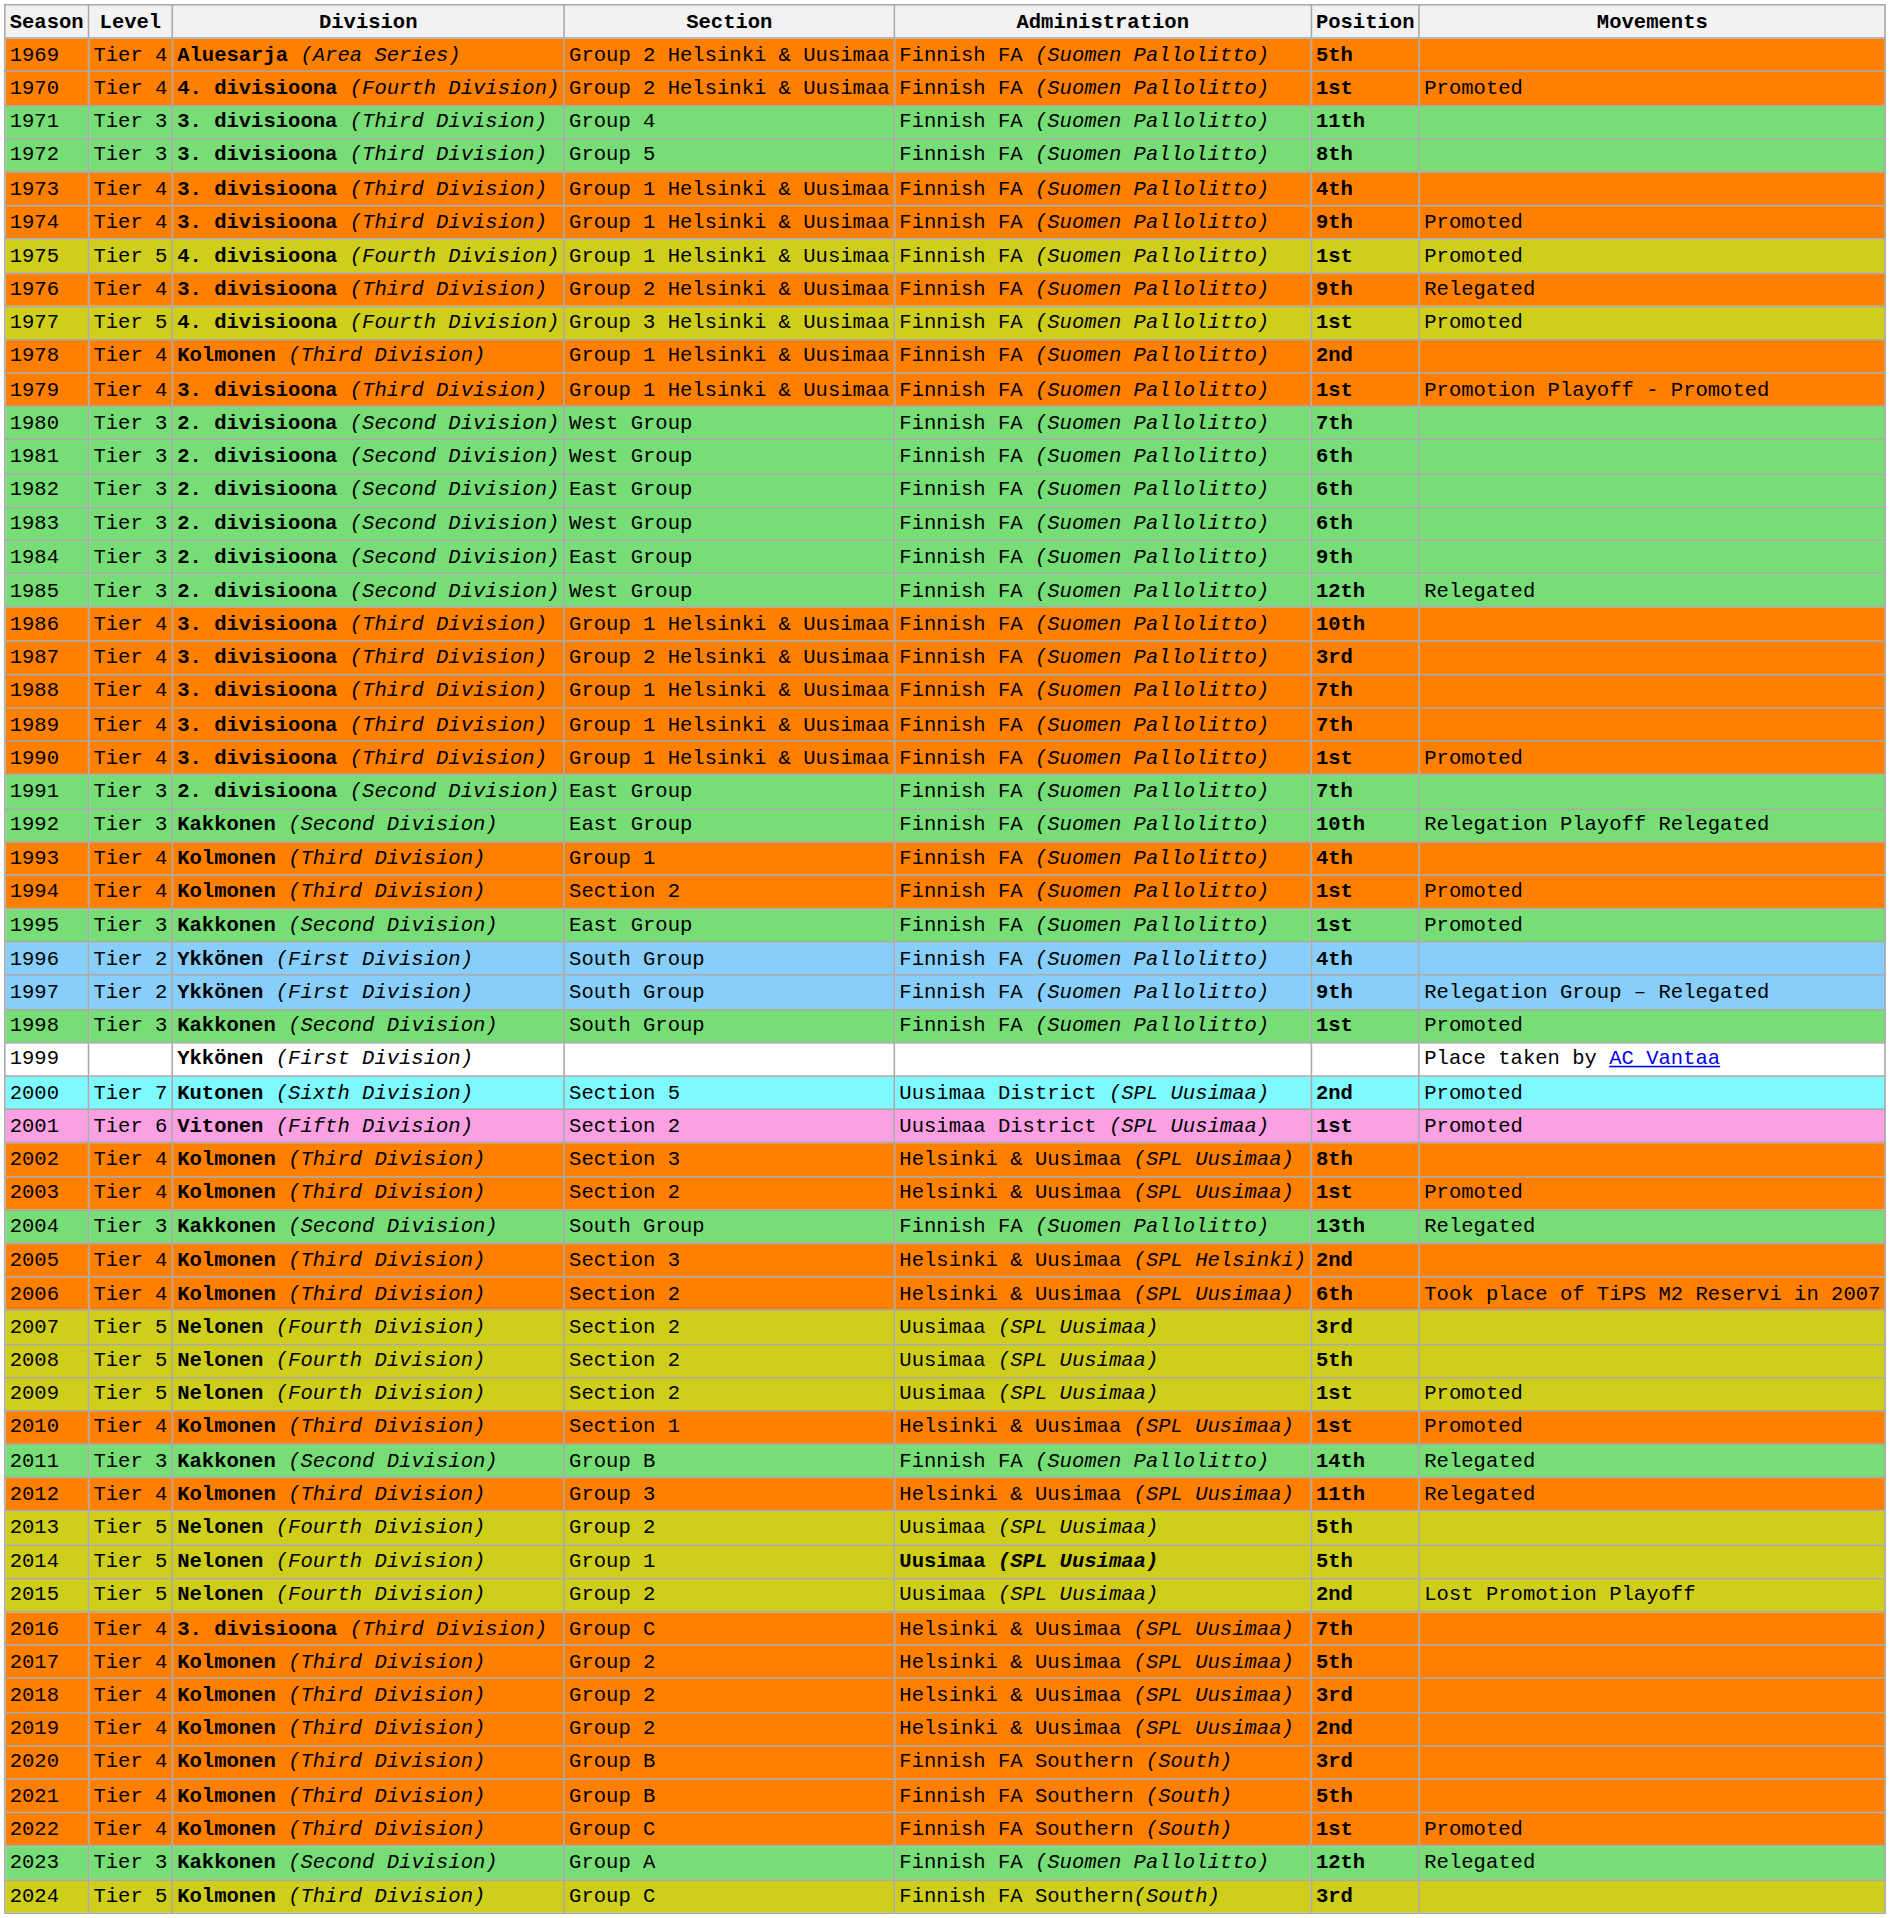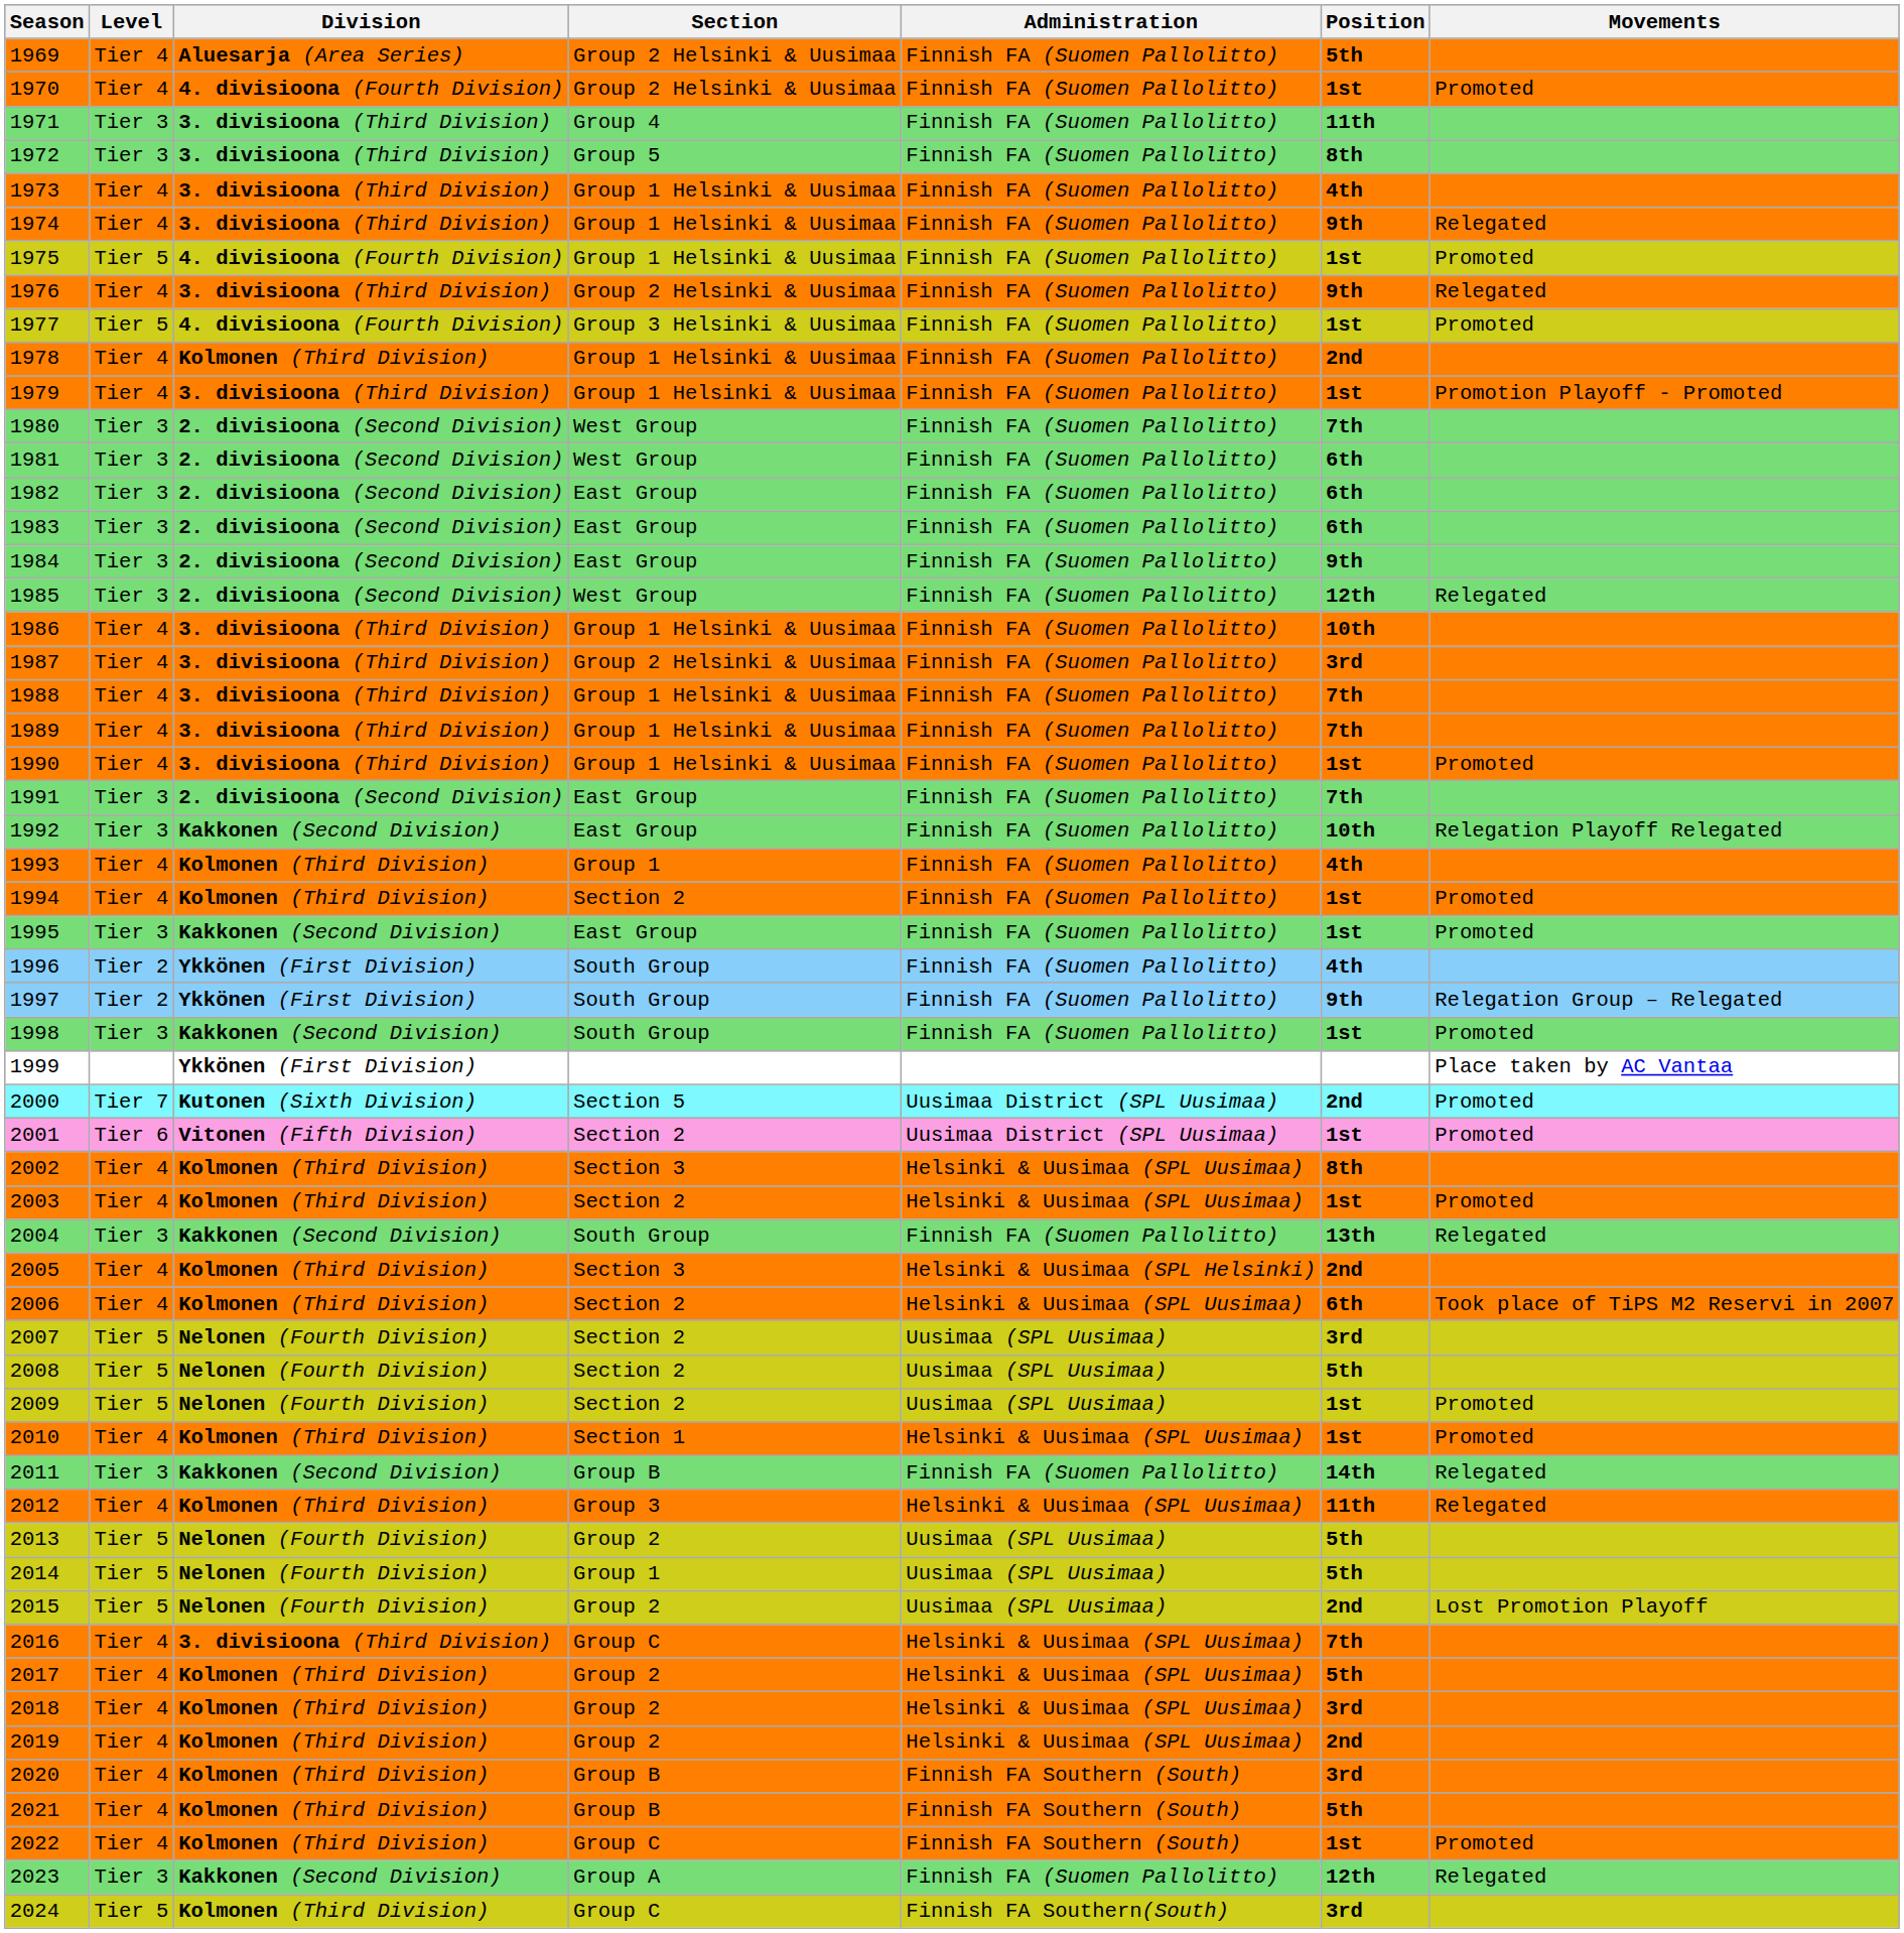1974 | Movements: Promoted -> Relegated
1983 | Section: West Group -> East Group
2014 | Administration: bold -> normal
